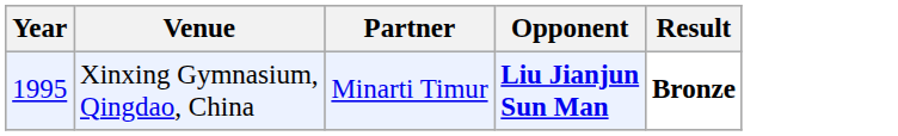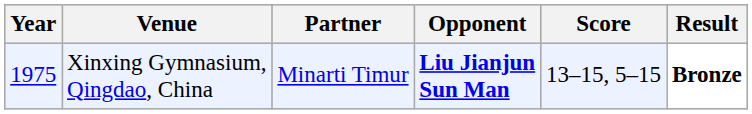+ column: Score | 13–15, 5–15
Xinxing Gymnasium, Qingdao, China | Year: 1995 -> 1975
